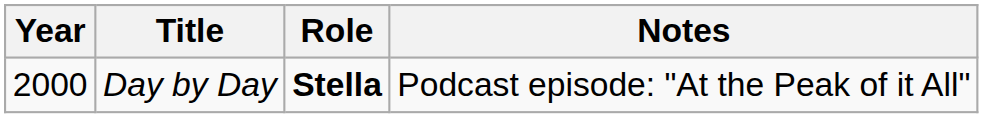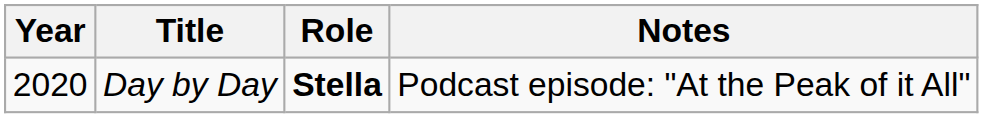Day by Day | Year: 2000 -> 2020
